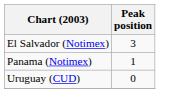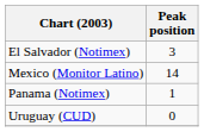+ row: Mexico (Monitor Latino) | 14
